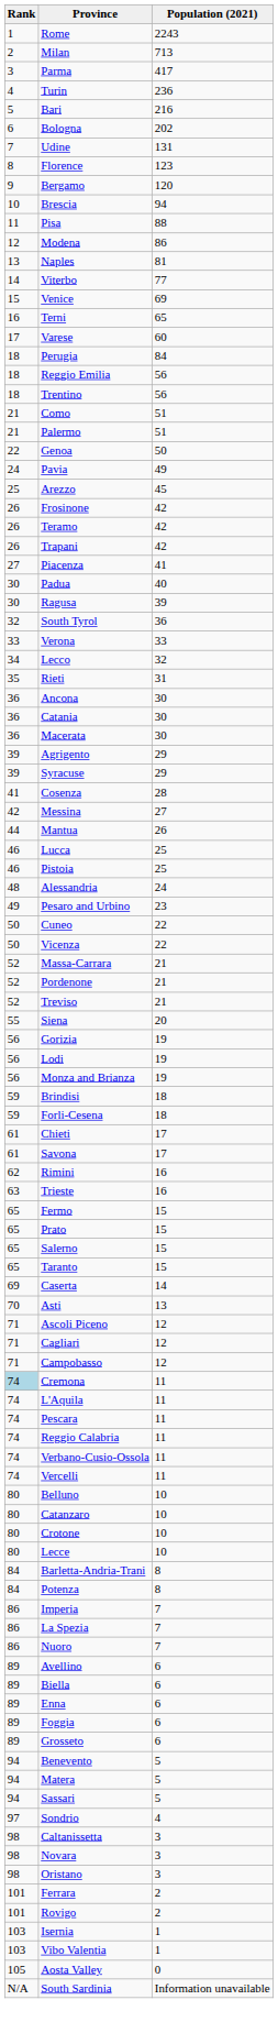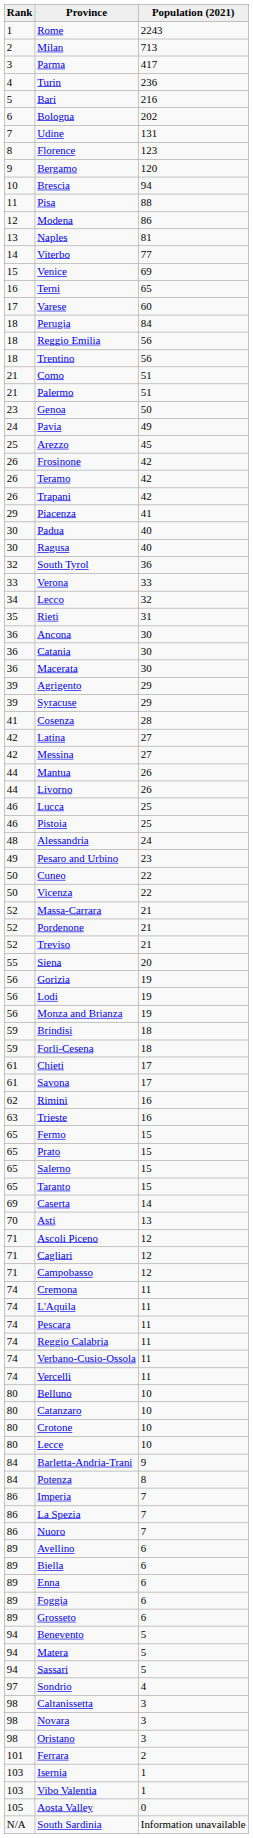Genoa | Rank: 22 -> 23
Piacenza | Rank: 27 -> 29
Ragusa | Population (2021): 39 -> 40
+ row: 42 | Latina | 27
+ row: 44 | Livorno | 26
Cremona | Rank: lightblue background -> no background
Barletta-Andria-Trani | Population (2021): 8 -> 9
- row: 101 | Rovigo | 2
